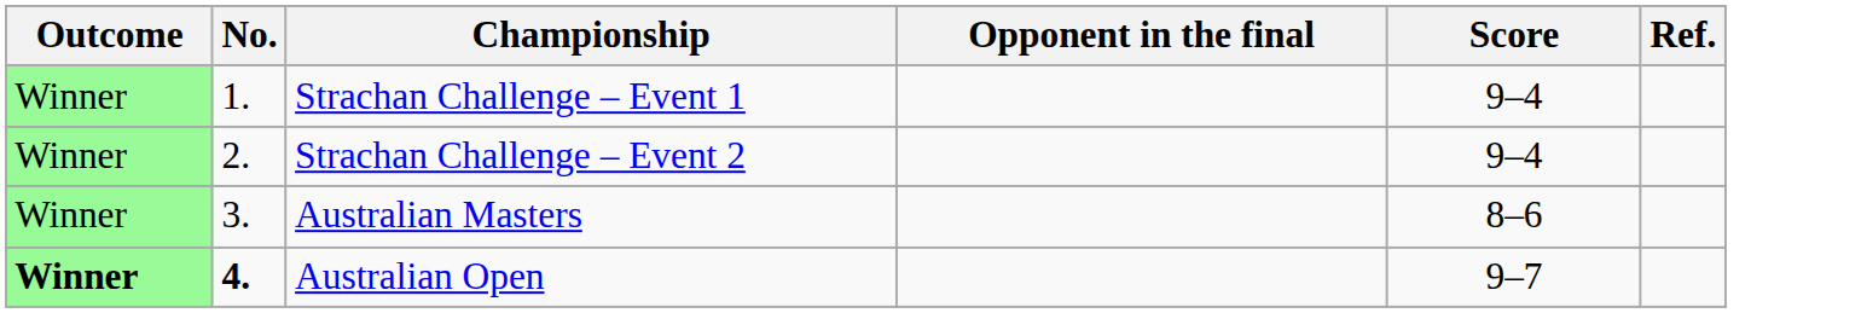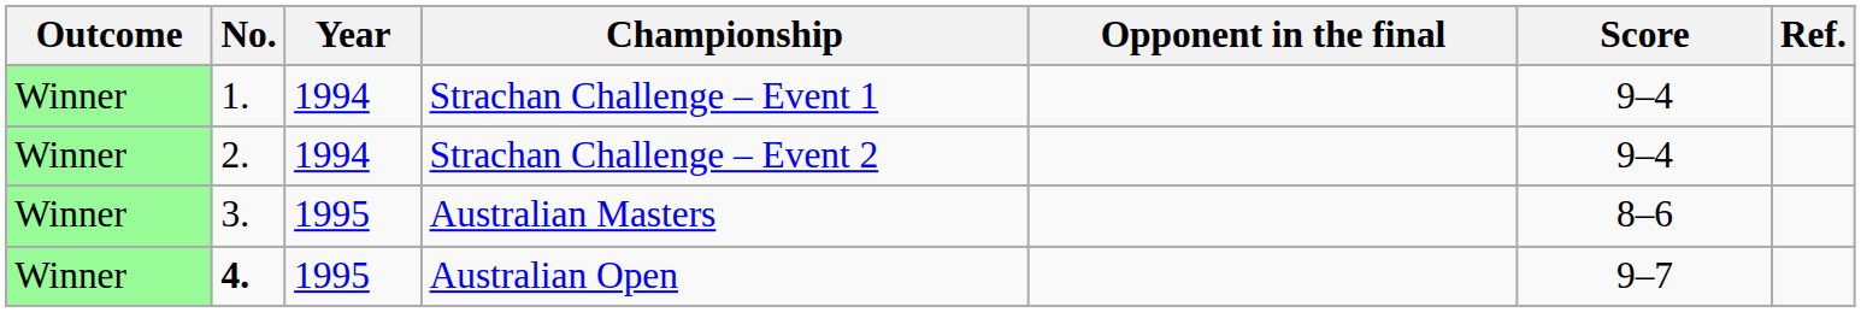+ column: Year | 1994 | 1994 | 1995 | 1995
Australian Open | Outcome: bold -> normal
